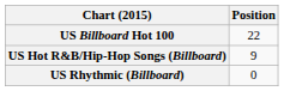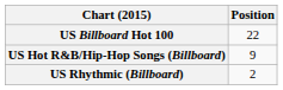US Rhythmic (Billboard) | Position: 0 -> 2
